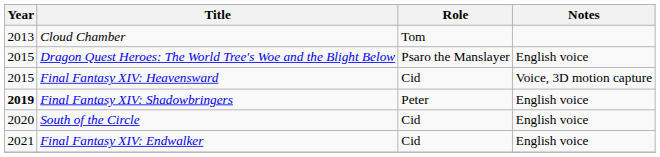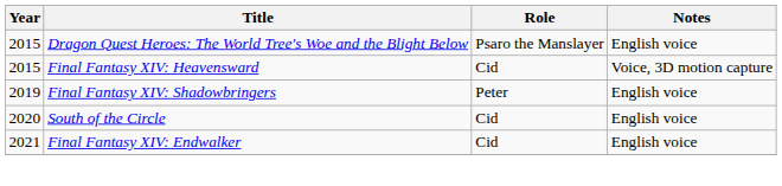- row: 2013 | Cloud Chamber | Tom
Final Fantasy XIV: Shadowbringers | Year: bold -> normal
